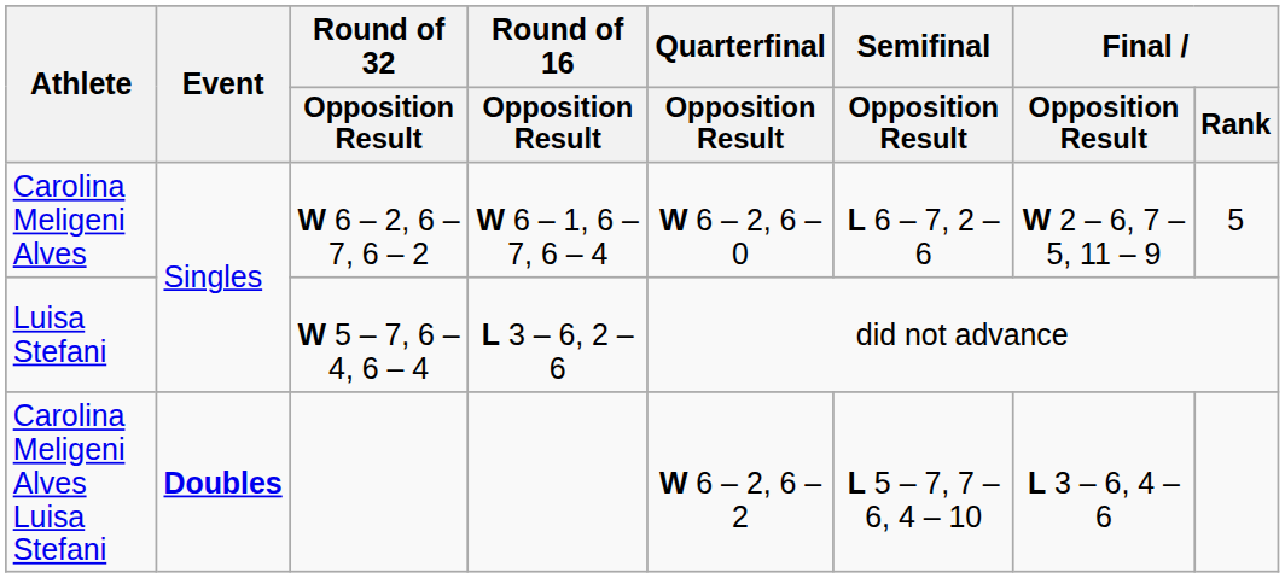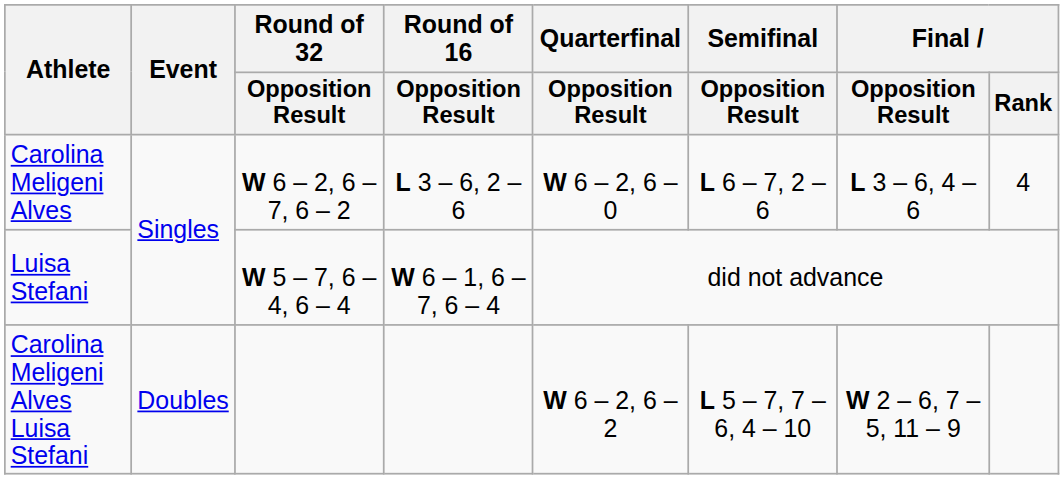Carolina Meligeni Alves | Round of 16 / Opposition Result: W 6 – 1, 6 – 7, 6 – 4 -> L 3 – 6, 2 – 6
Carolina Meligeni Alves | Final / Opposition Result: W 2 – 6, 7 – 5, 11 – 9 -> L 3 – 6, 4 – 6
Carolina Meligeni Alves | Final / Rank: 5 -> 4
Luisa Stefani | Round of 16 / Opposition Result: L 3 – 6, 2 – 6 -> W 6 – 1, 6 – 7, 6 – 4
Carolina Meligeni Alves Luisa Stefani | Event: bold -> normal
Carolina Meligeni Alves Luisa Stefani | Final / Opposition Result: L 3 – 6, 4 – 6 -> W 2 – 6, 7 – 5, 11 – 9
